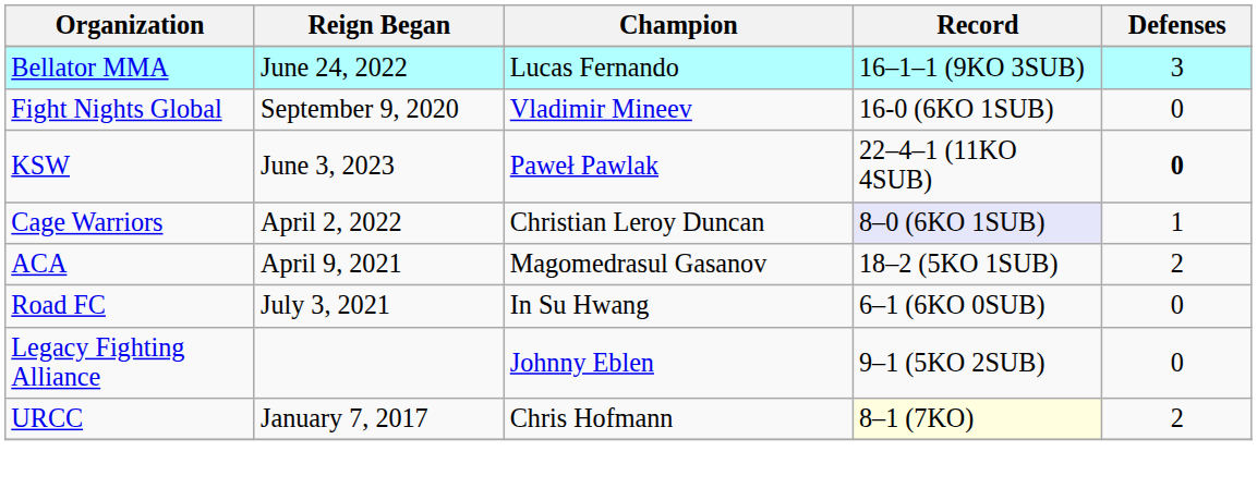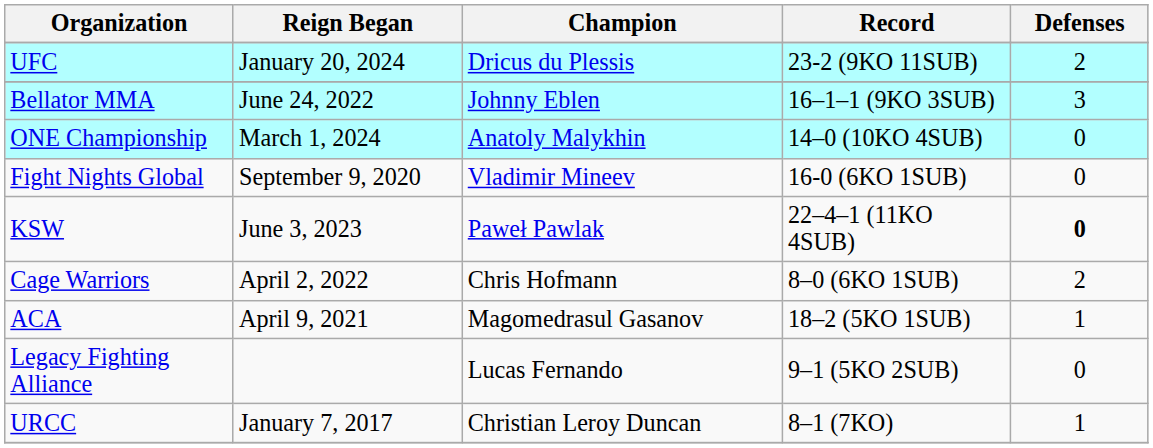+ row: UFC | January 20, 2024 | Dricus du Plessis | 23-2 (9KO 11SUB) | 2
Bellator MMA | Champion: Lucas Fernando -> Johnny Eblen
+ row: ONE Championship | March 1, 2024 | Anatoly Malykhin | 14–0 (10KO 4SUB) | 0
Cage Warriors | Champion: Christian Leroy Duncan -> Chris Hofmann
Cage Warriors | Record: lavender background -> no background
Cage Warriors | Defenses: 1 -> 2
ACA | Defenses: 2 -> 1
- row: Road FC | July 3, 2021 | In Su Hwang | 6–1 (6KO 0SUB) | 0
Legacy Fighting Alliance | Champion: Johnny Eblen -> Lucas Fernando
URCC | Champion: Chris Hofmann -> Christian Leroy Duncan
URCC | Record: lightyellow background -> no background
URCC | Defenses: 2 -> 1
